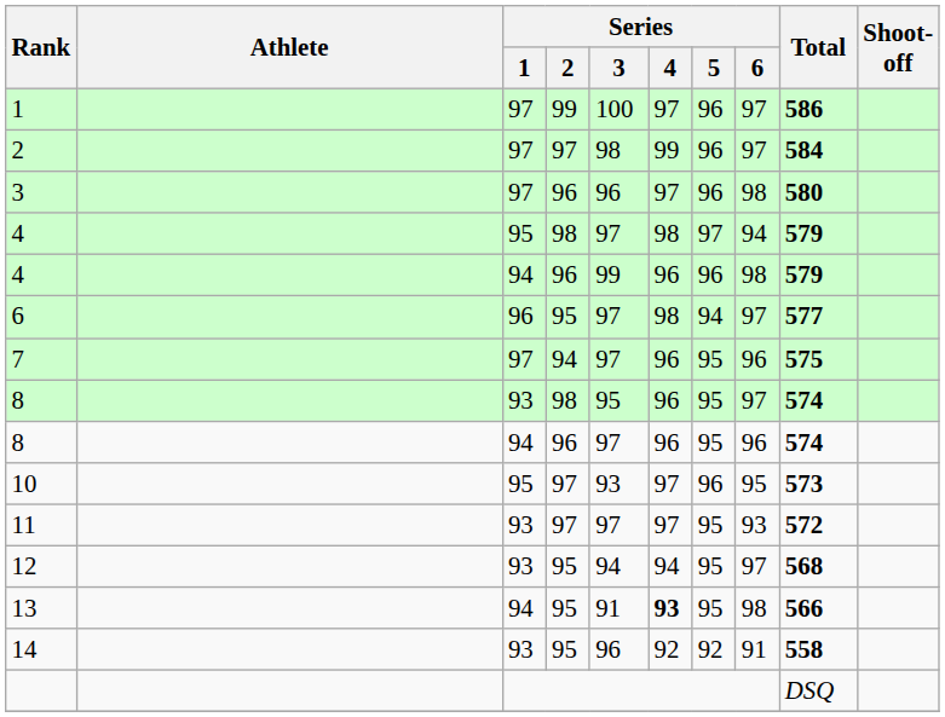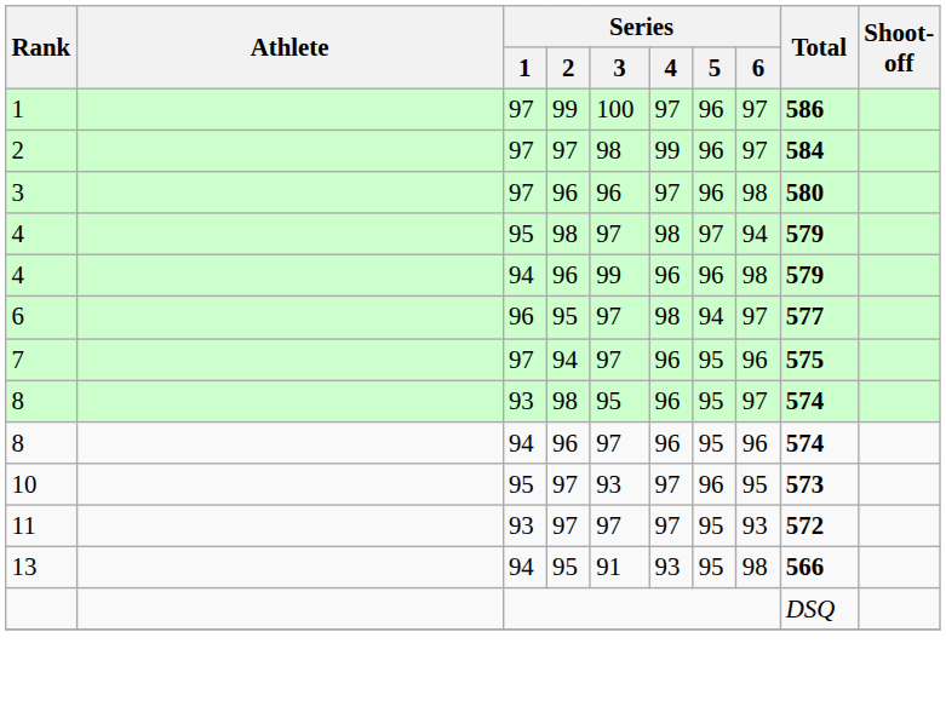- row: 12 | 93 | 95 | 94 | 94 | 95 | 97 | 568
13 | Series / 4: bold -> normal
- row: 14 | 93 | 95 | 96 | 92 | 92 | 91 | 558
